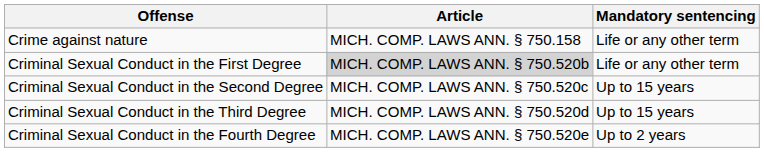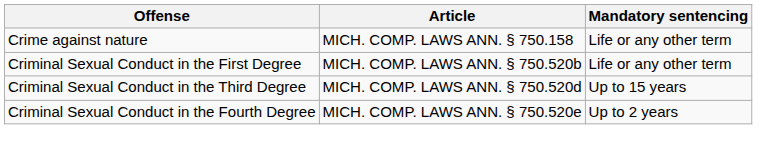Criminal Sexual Conduct in the First Degree | Article: lightgrey background -> no background
- row: Criminal Sexual Conduct in the Second Degree | MICH. COMP. LAWS ANN. § 750.520c | Up to 15 years
